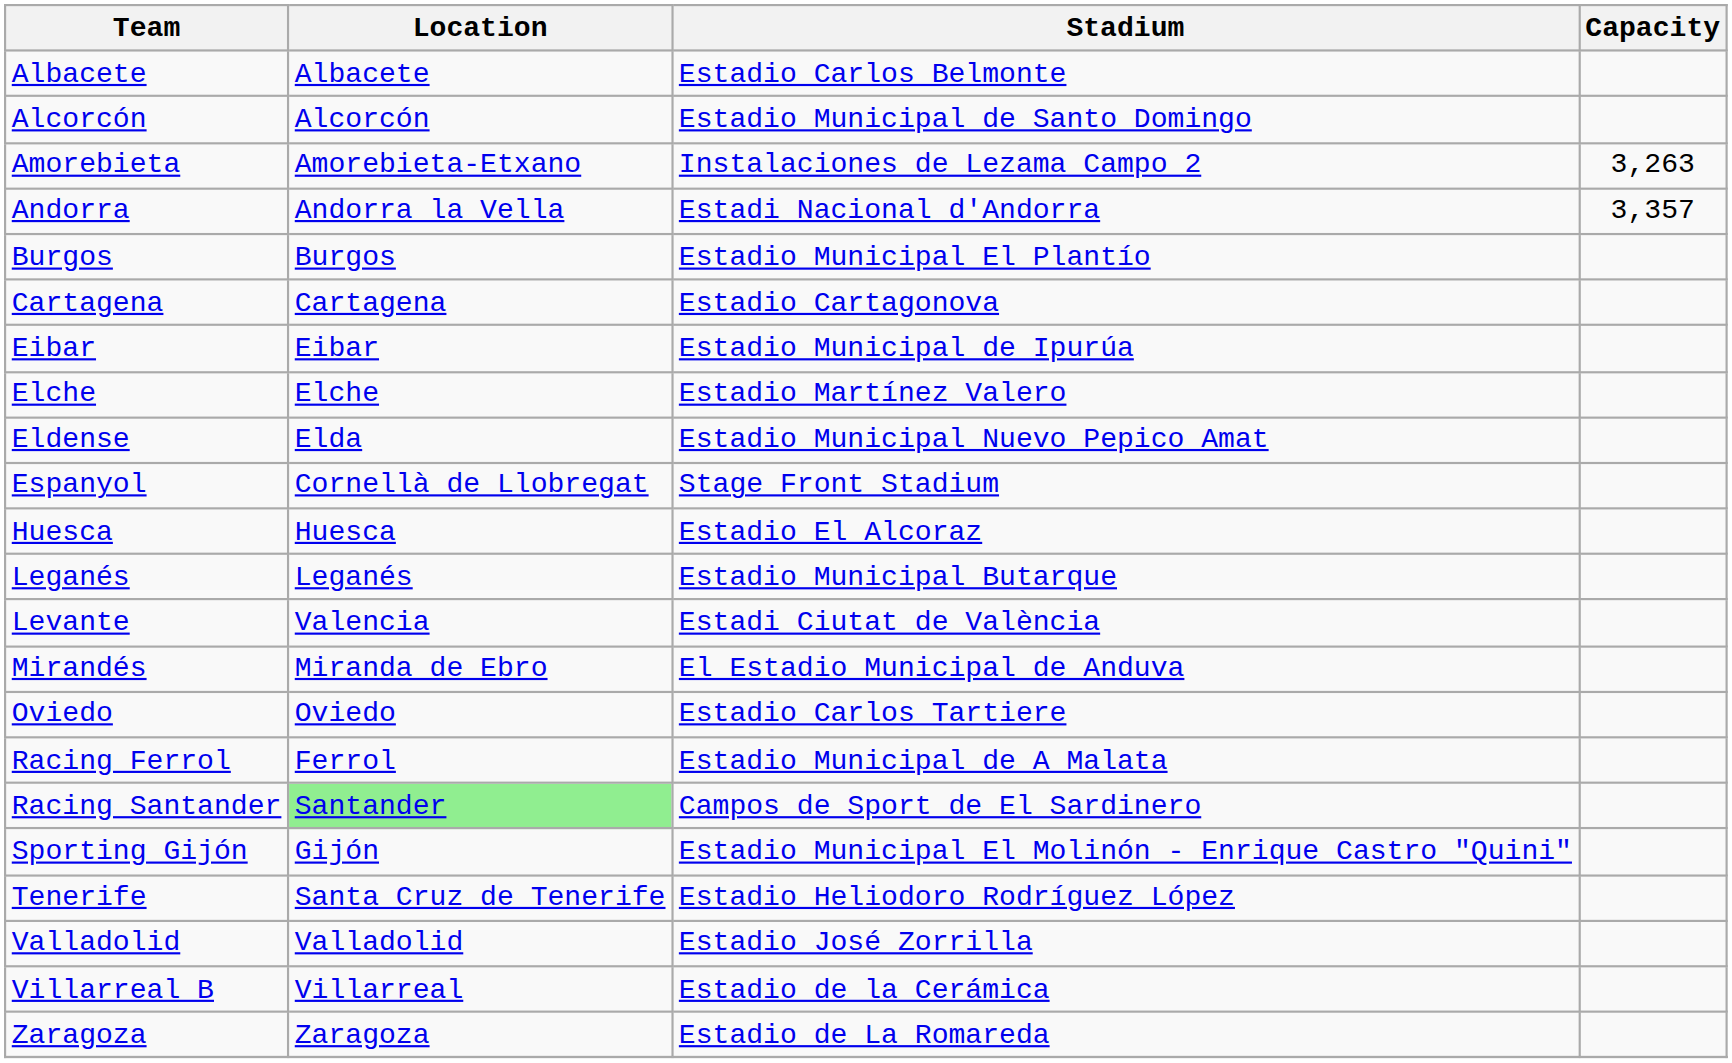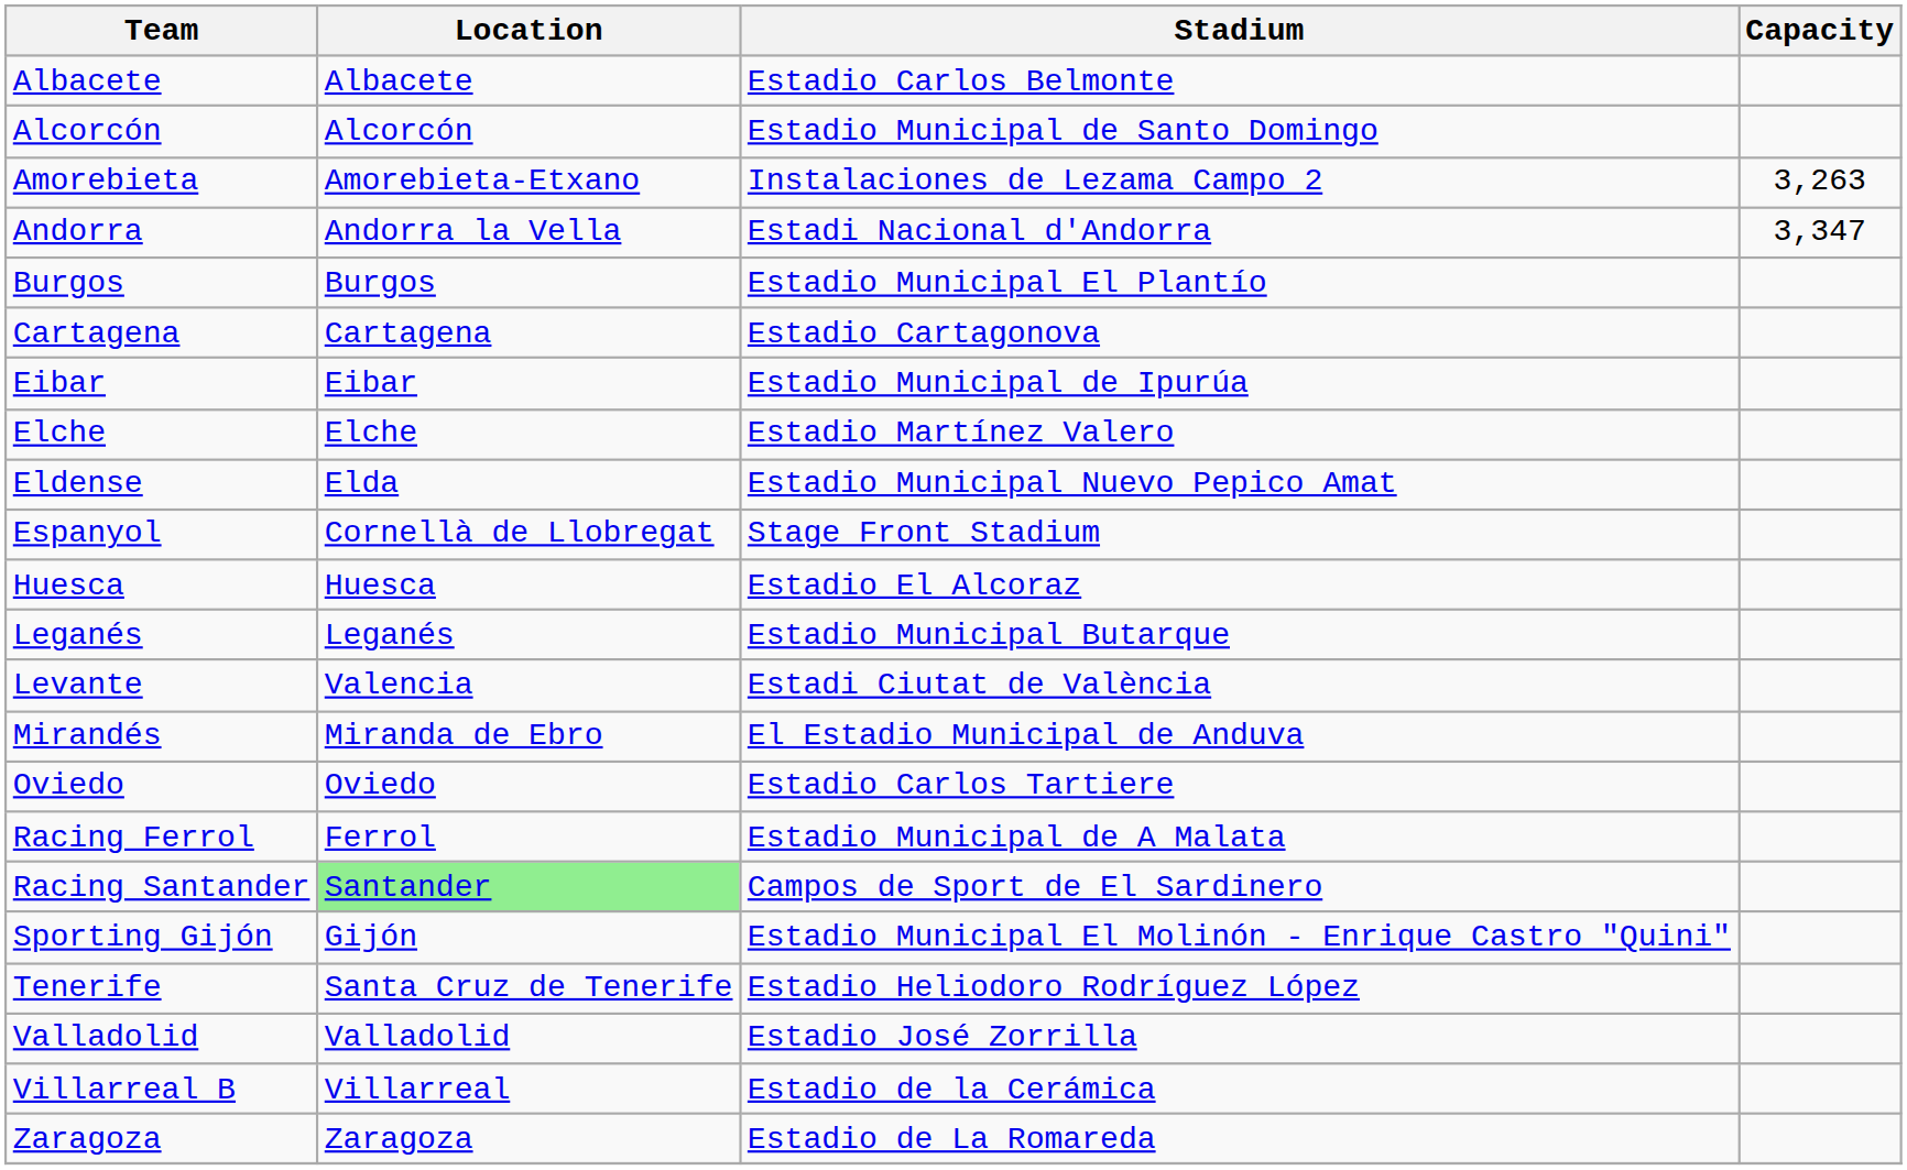Andorra | Capacity: 3,357 -> 3,347
